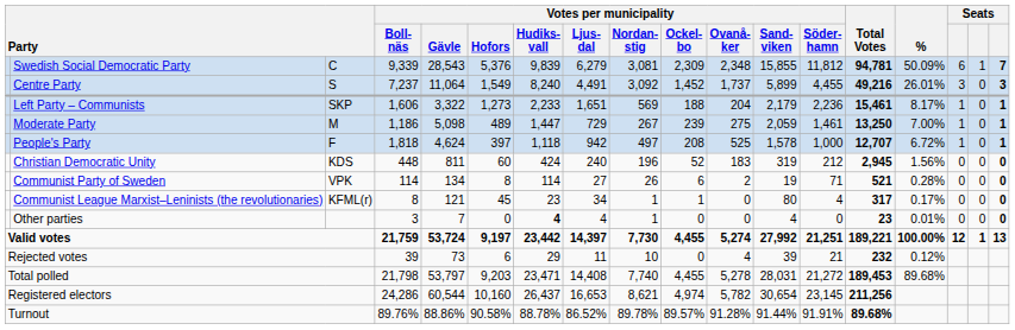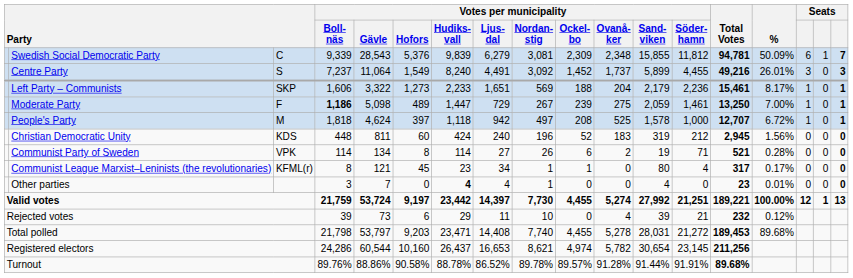Moderate Party | column 3: M -> F
Moderate Party | Votes per municipality / Boll- näs: normal -> bold
People's Party | column 3: F -> M
